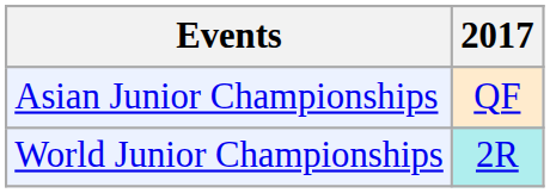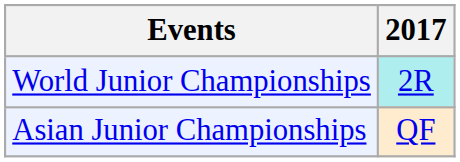rows swapped: Asian Junior Championships <-> World Junior Championships
